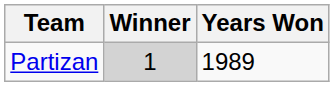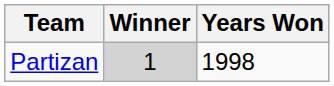Partizan | Years Won: 1989 -> 1998
